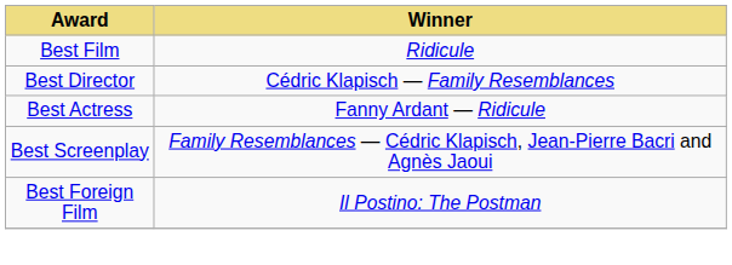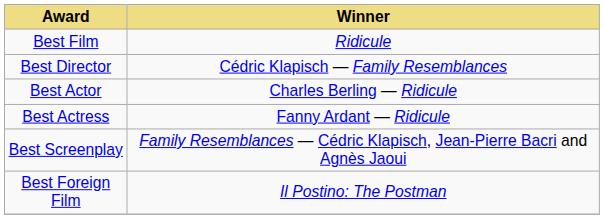+ row: Best Actor | Charles Berling — Ridicule
